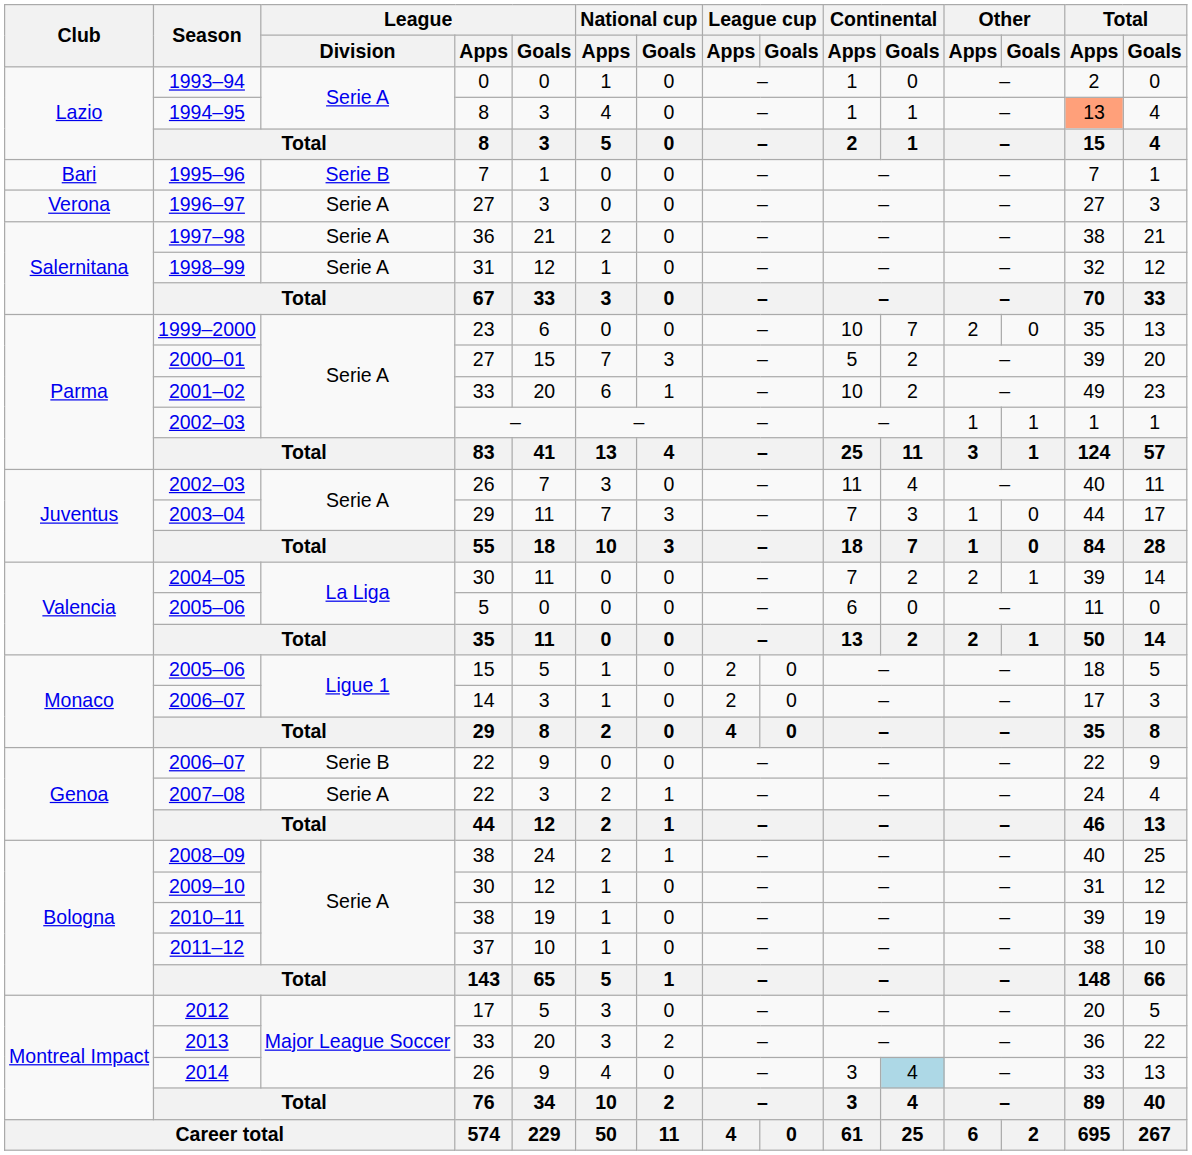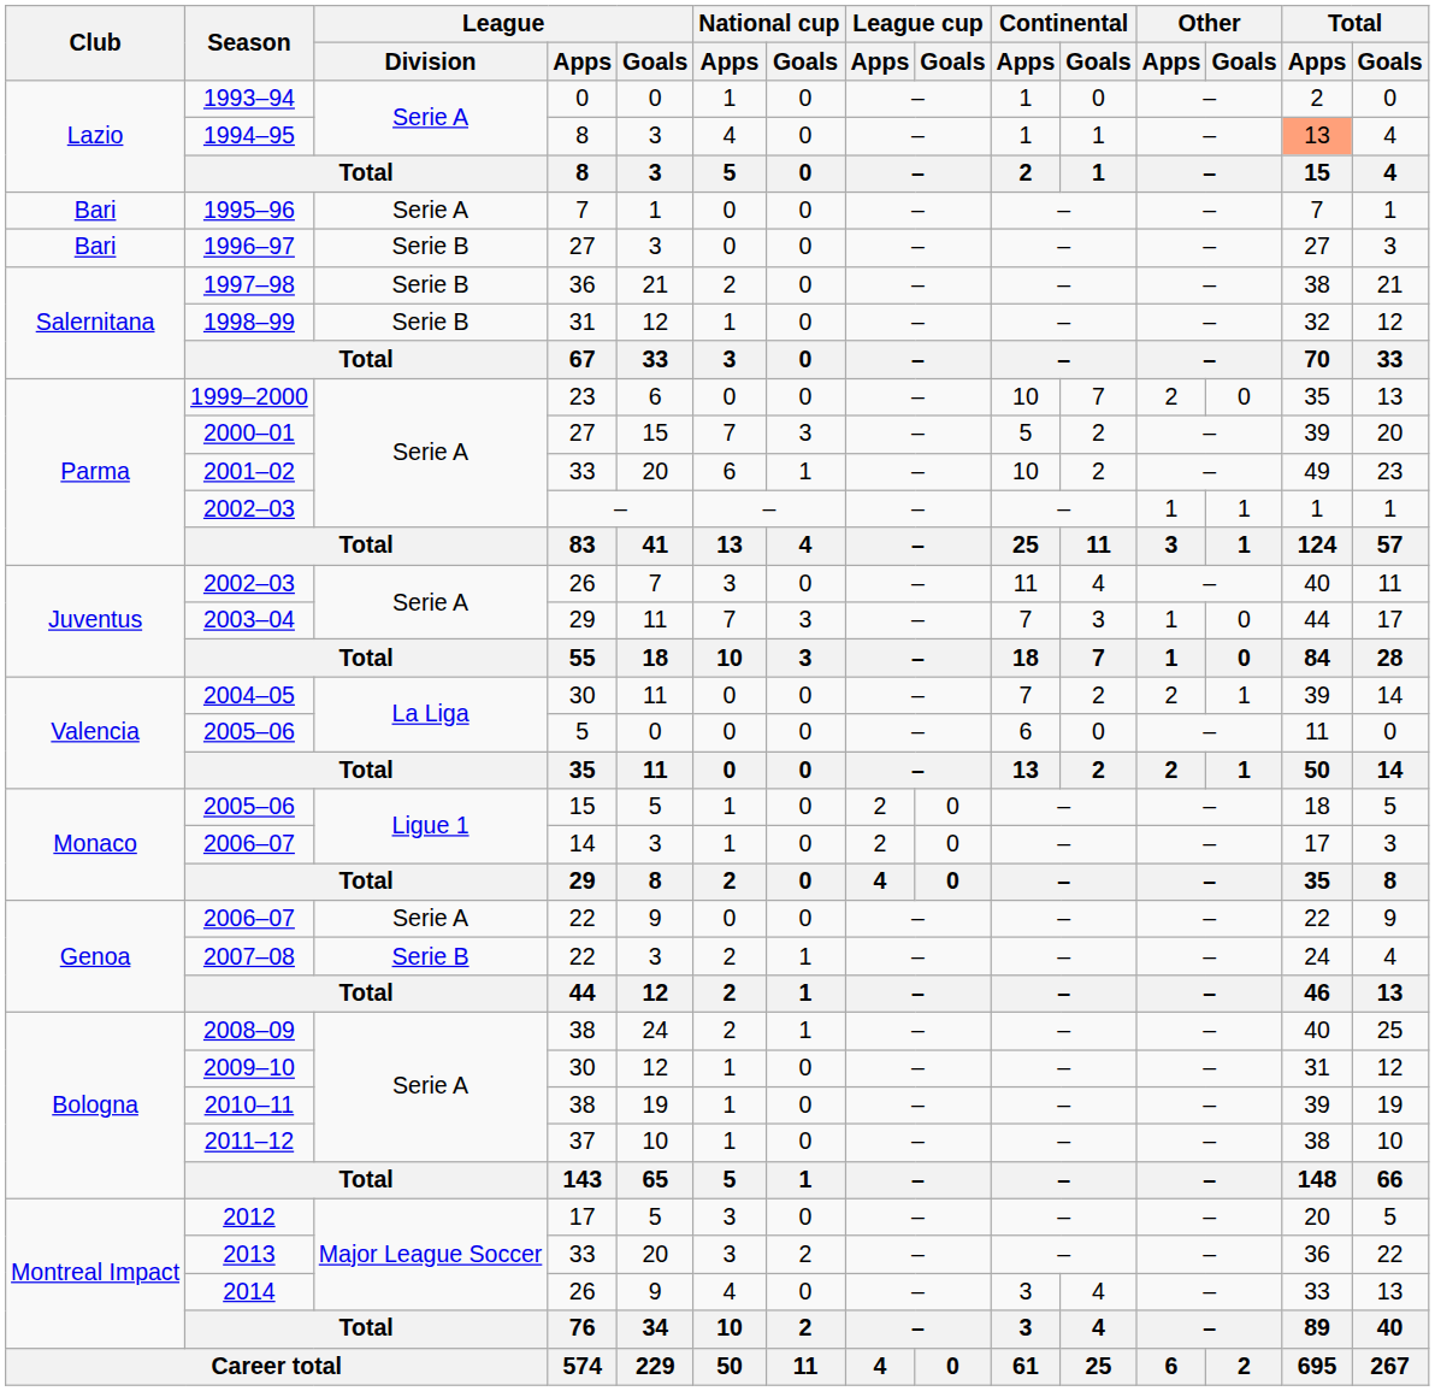1995–96 | League / Division: Serie B -> Serie A
1996–97 | Club: Verona -> Bari
1996–97 | League / Division: Serie A -> Serie B
1997–98 | League / Division: Serie A -> Serie B
1998–99 | League / Division: Serie A -> Serie B
2006–07 / 22 | League / Division: Serie B -> Serie A
2007–08 | League / Division: Serie A -> Serie B
2014 | Continental / Goals: lightblue background -> no background
